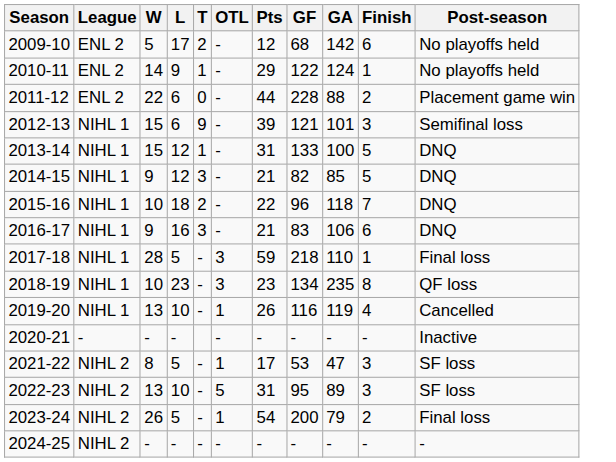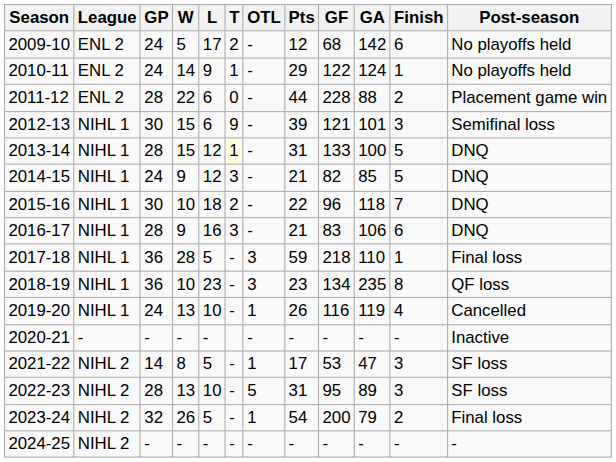+ column: GP | 24 | 24 | 28 | 30 | 28 | 24 | 30 | 28 | 36 | 36 | 24 | - | 14 | 28 | 32 | -
2013-14 | T: no background -> lightyellow background
